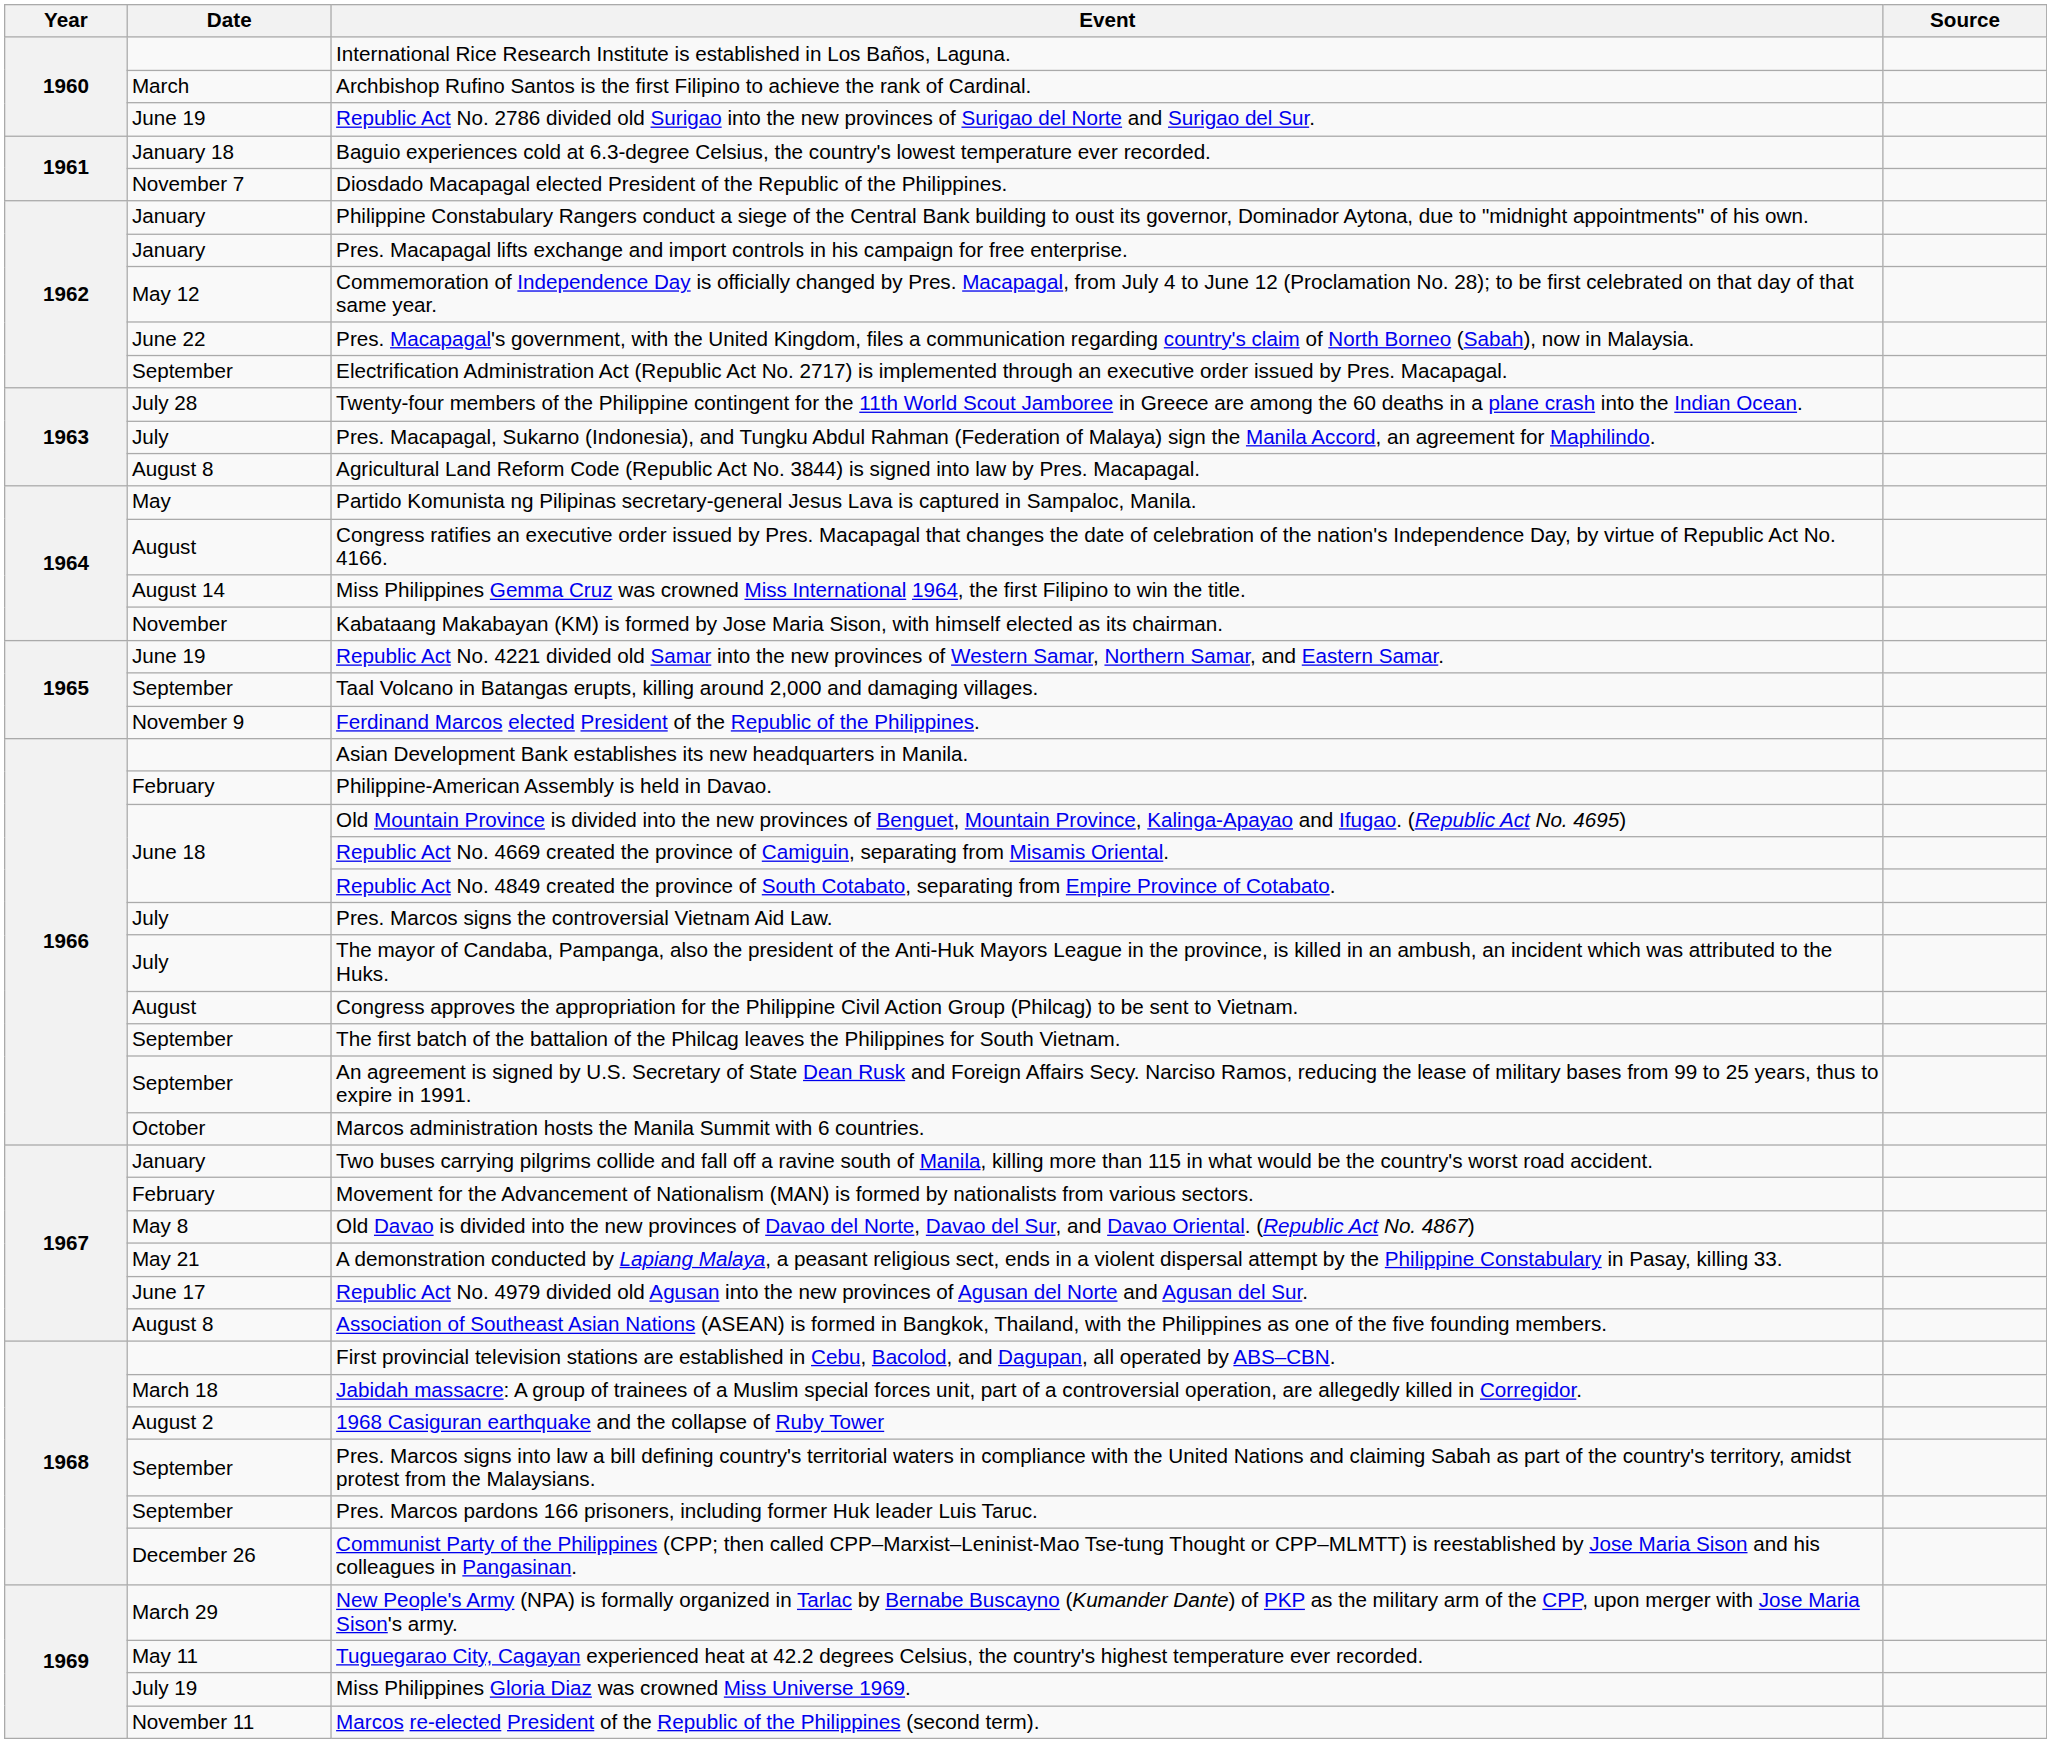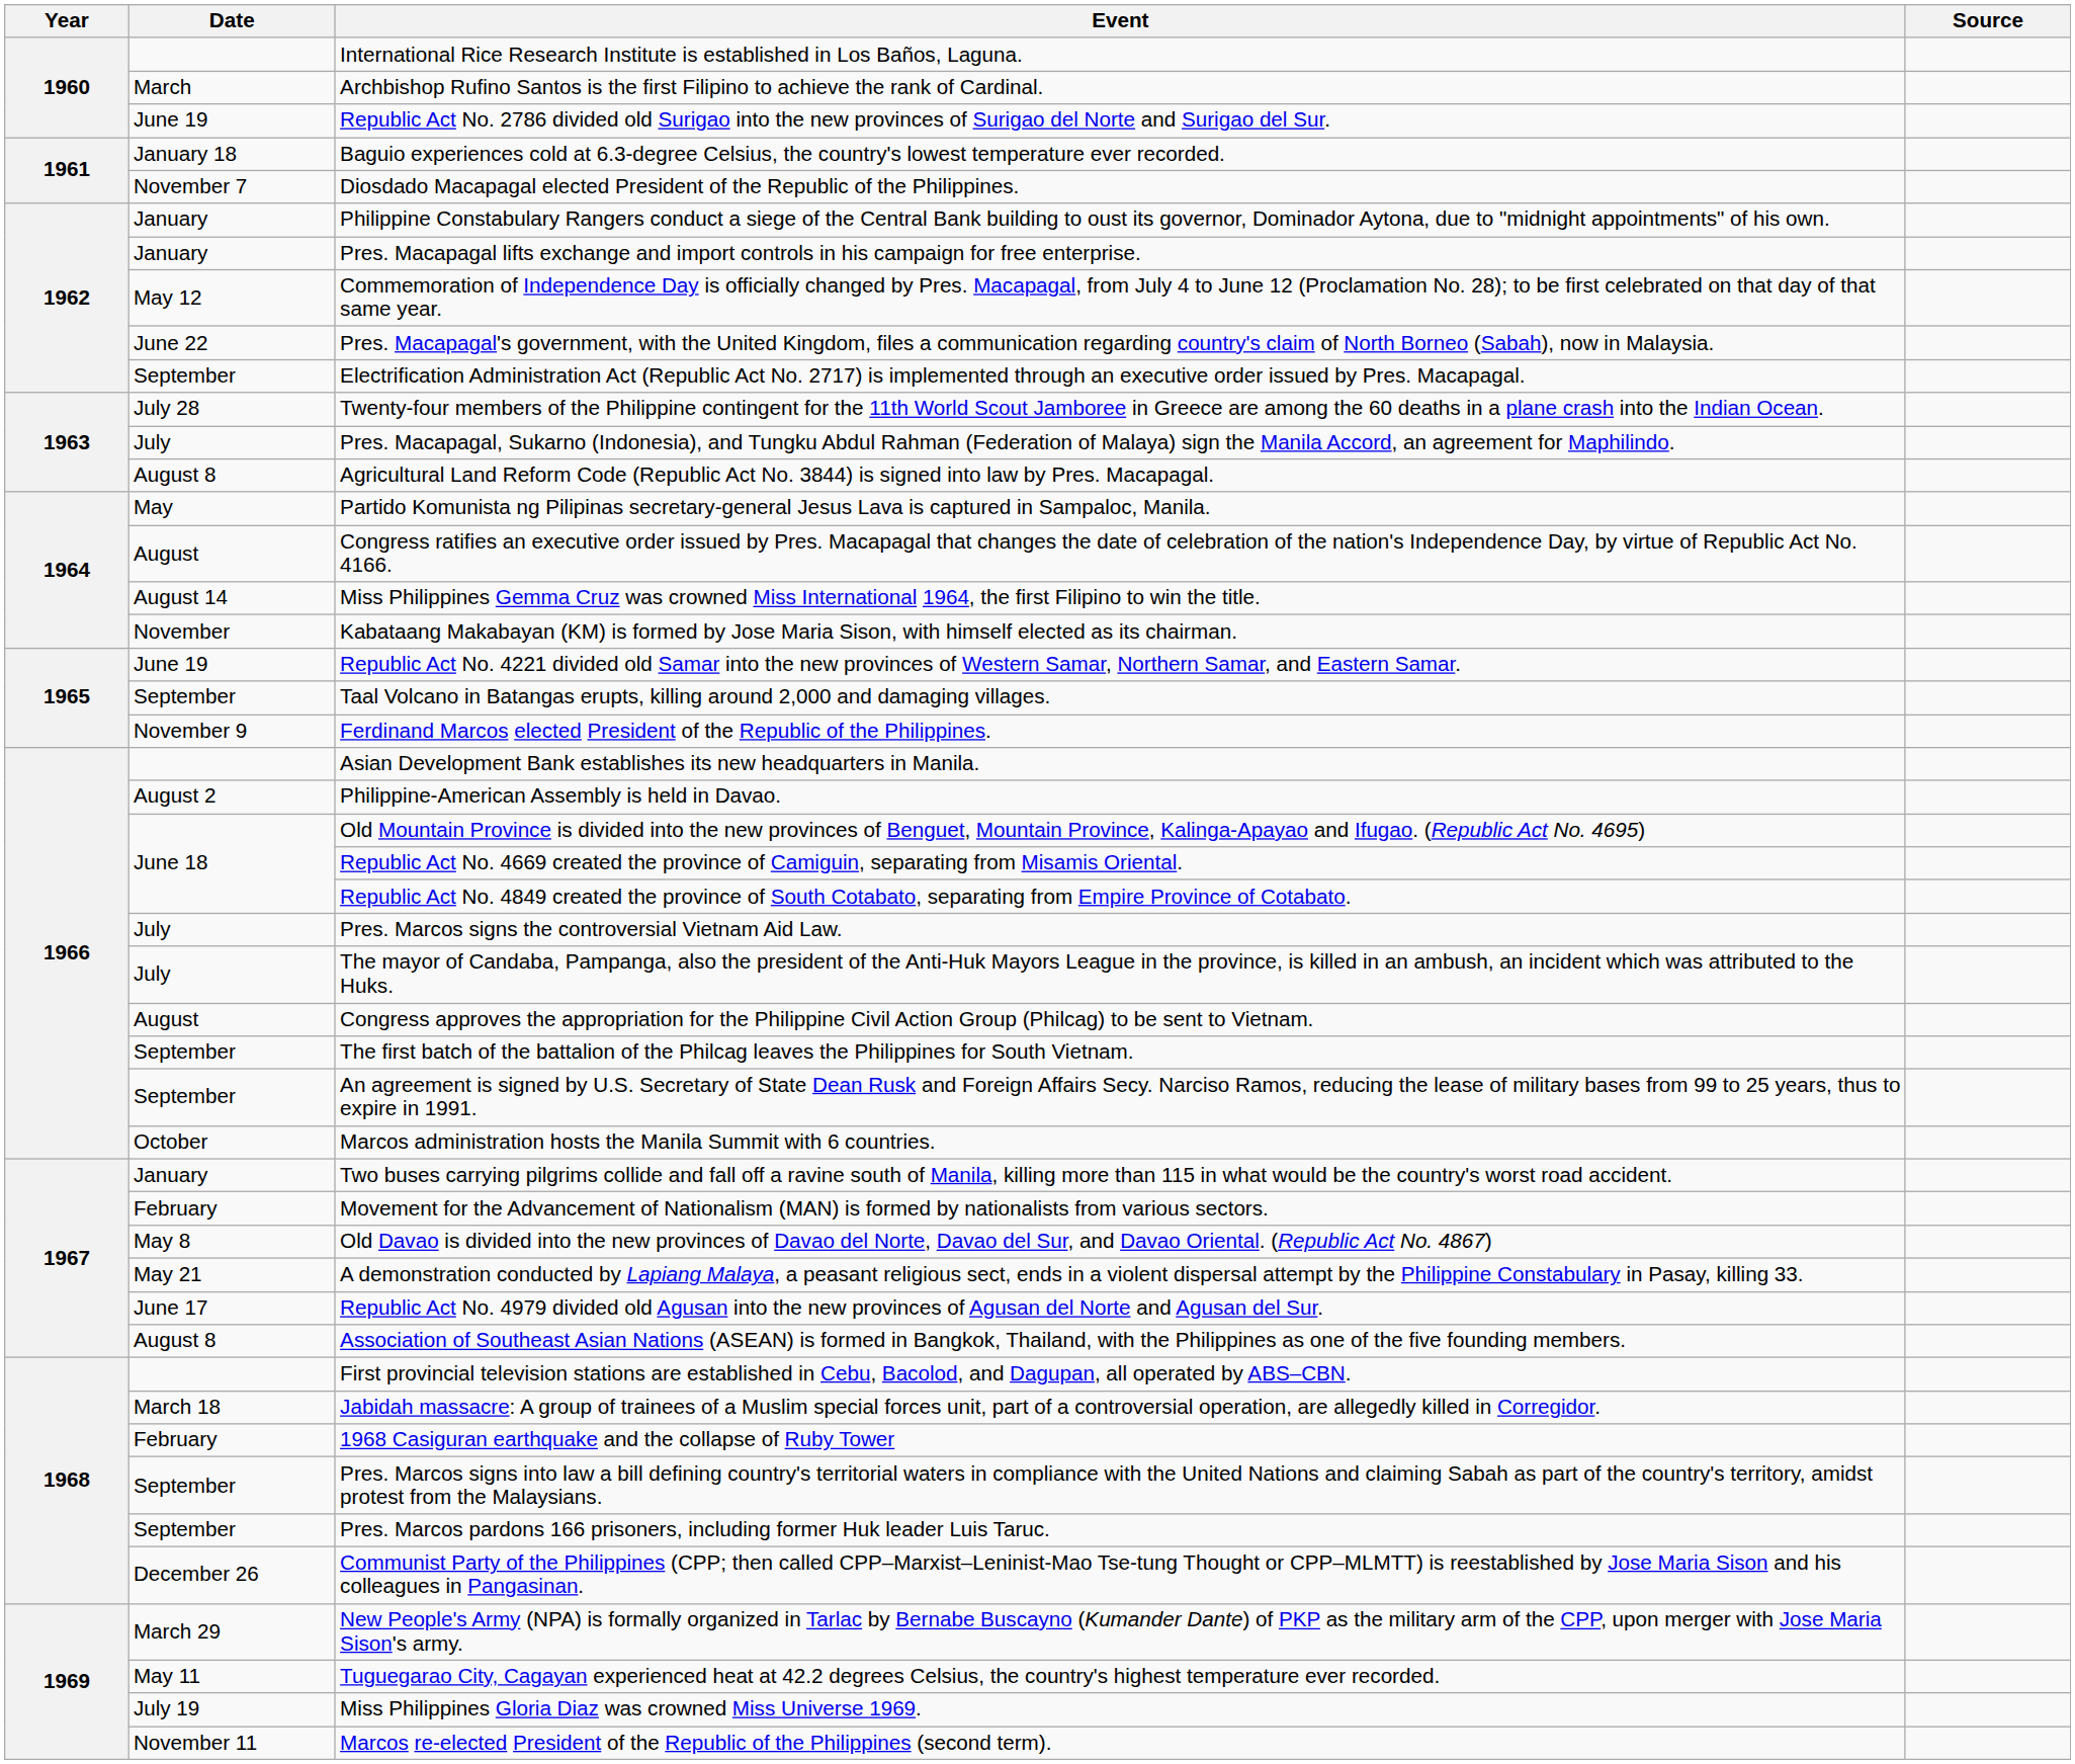Philippine-American Assembly is held in Davao. | Date: February -> August 2
1968 Casiguran earthquake and the collapse of Ruby Tower | Date: August 2 -> February
